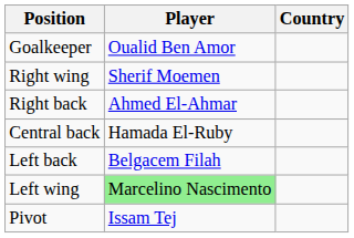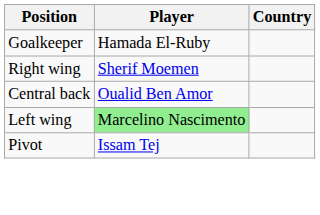Goalkeeper | Player: Oualid Ben Amor -> Hamada El-Ruby
- row: Right back | Ahmed El-Ahmar
Central back | Player: Hamada El-Ruby -> Oualid Ben Amor
- row: Left back | Belgacem Filah
